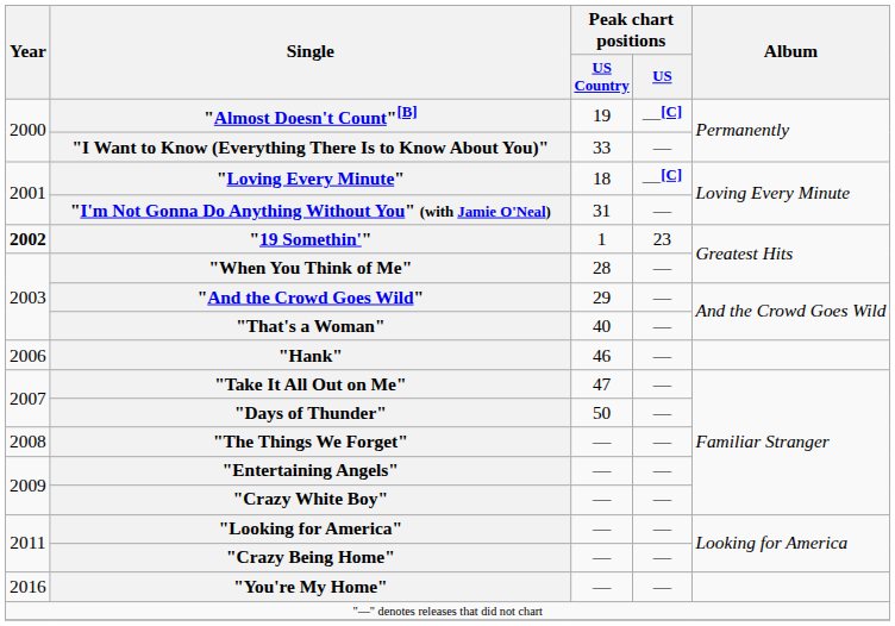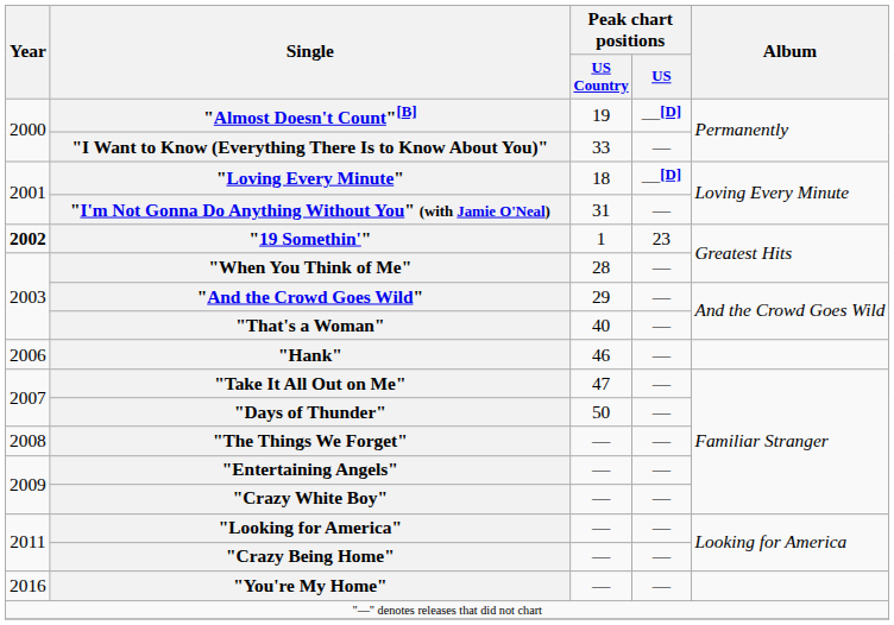"Almost Doesn't Count"[B] | Peak chart positions / US: —[C] -> —[D]
"Loving Every Minute" | Peak chart positions / US: —[C] -> —[D]
